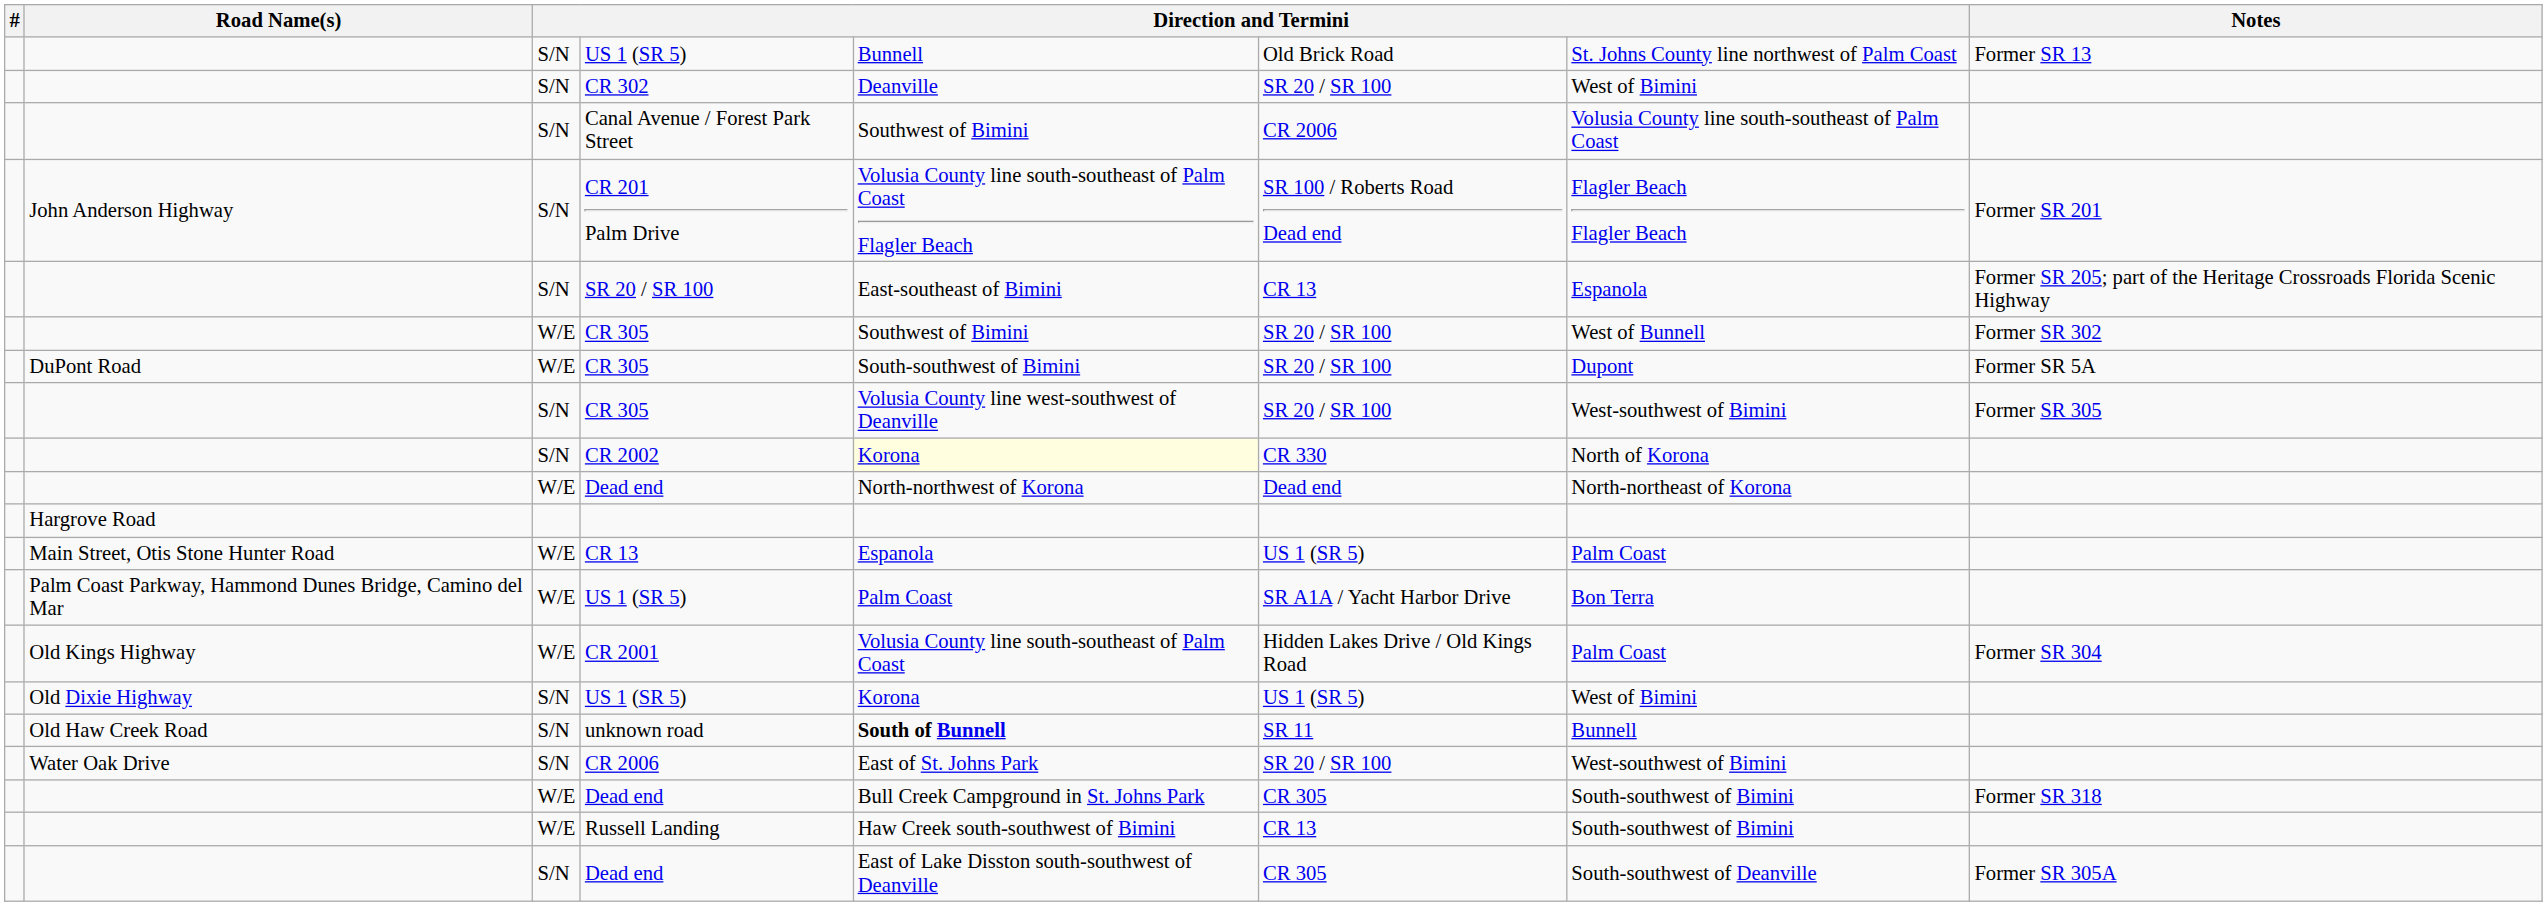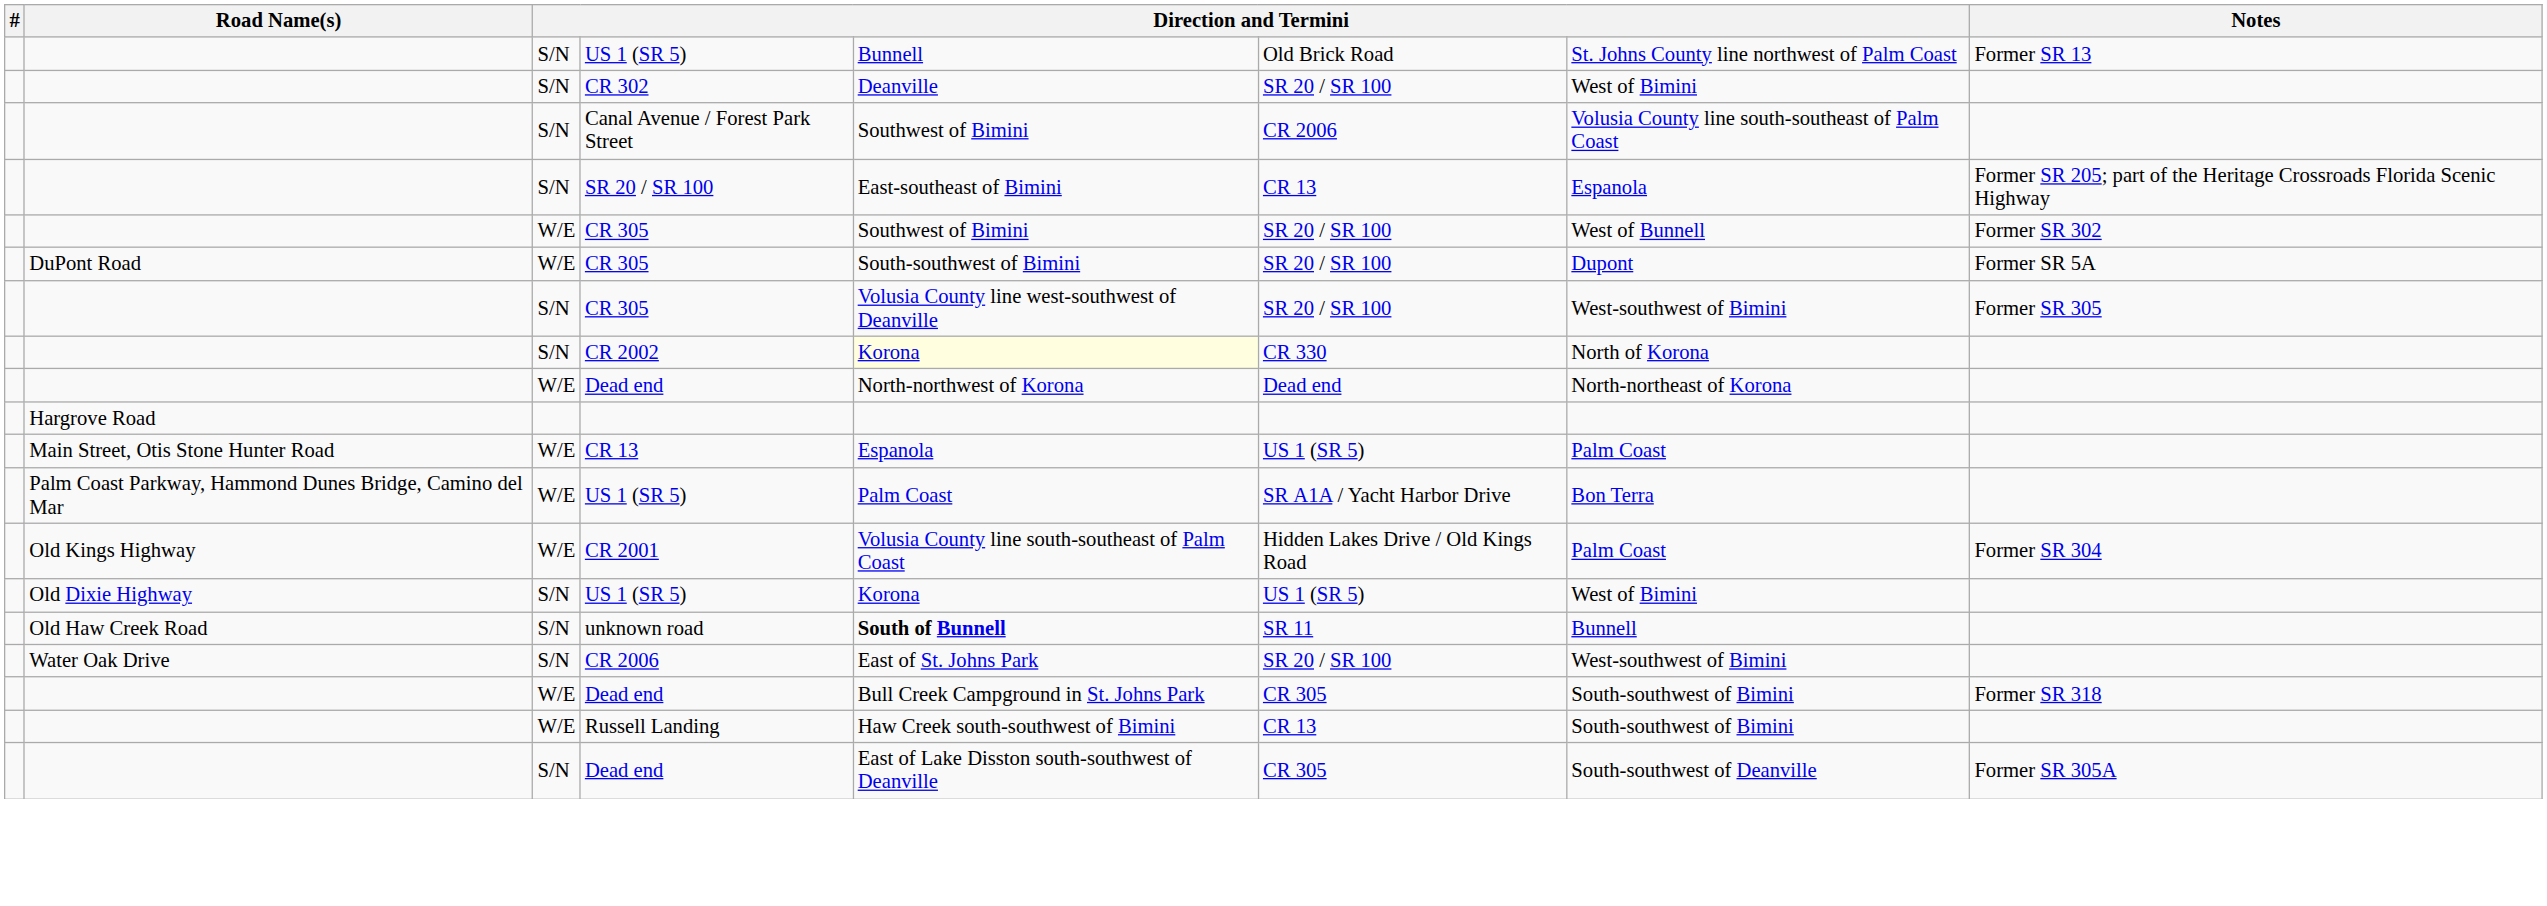- row: John Anderson Highway | S/N | CR 201 Palm Drive | Volusia County line south-southeast of Palm Coast Flagler Beach | SR 100 / Roberts Road Dead end | Flagler Beach Flagler Beach | Former SR 201
